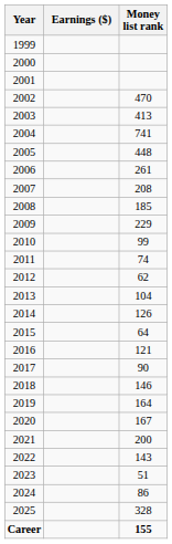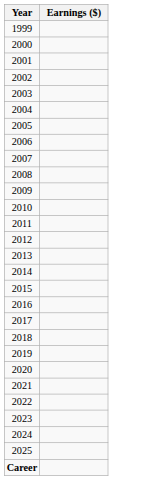- column: Money list rank | 470 | 413 | 741 | 448 | 261 | 208 | 185 | 229 | 99 | 74 | 62 | 104 | 126 | 64 | 121 | 90 | 146 | 164 | 167 | 200 | 143 | 51 | 86 | 328 | 155
